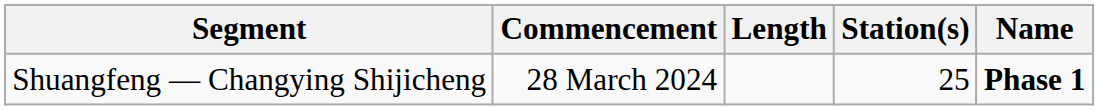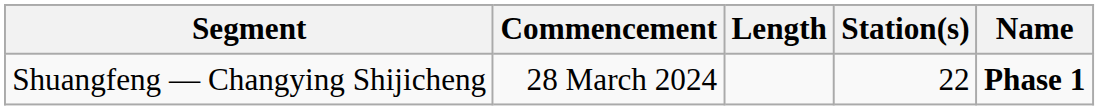Shuangfeng — Changying Shijicheng | Station(s): 25 -> 22
